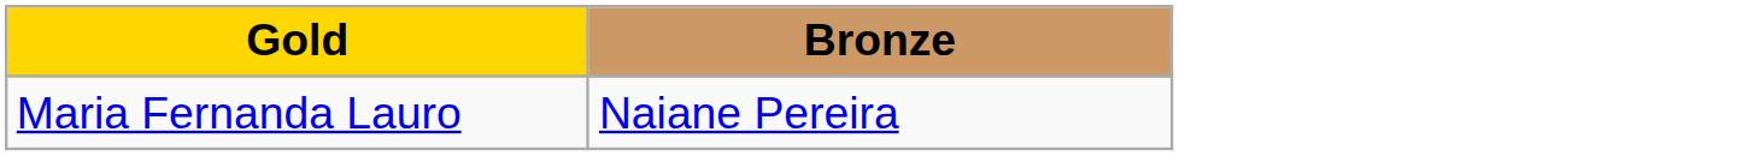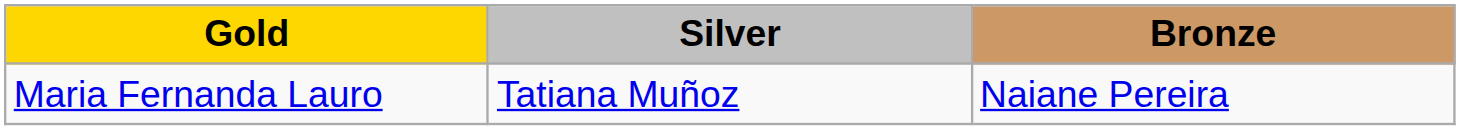+ column: Silver | Tatiana Muñoz
